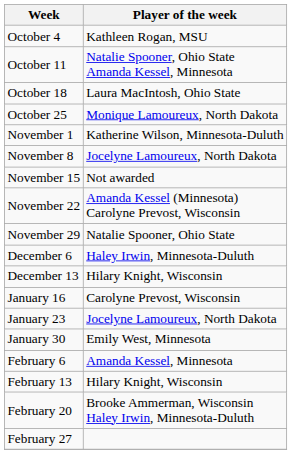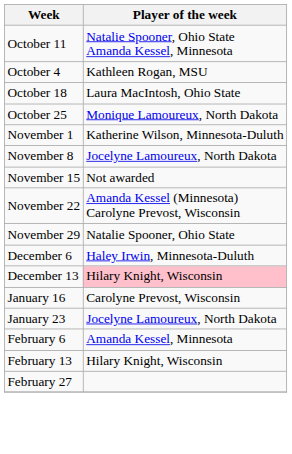rows swapped: October 4 <-> October 11
December 13 | Player of the week: no background -> pink background
- row: January 30 | Emily West, Minnesota
- row: February 20 | Brooke Ammerman, Wisconsin Haley Irwin, Minnesota-Duluth
